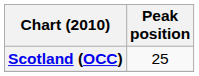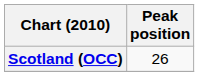Scotland (OCC) | Peak position: 25 -> 26
